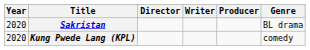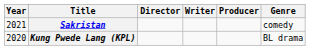Sakristan | Year: 2020 -> 2021
Sakristan | Genre: BL drama -> comedy
Kung Pwede Lang (KPL) | Genre: comedy -> BL drama
